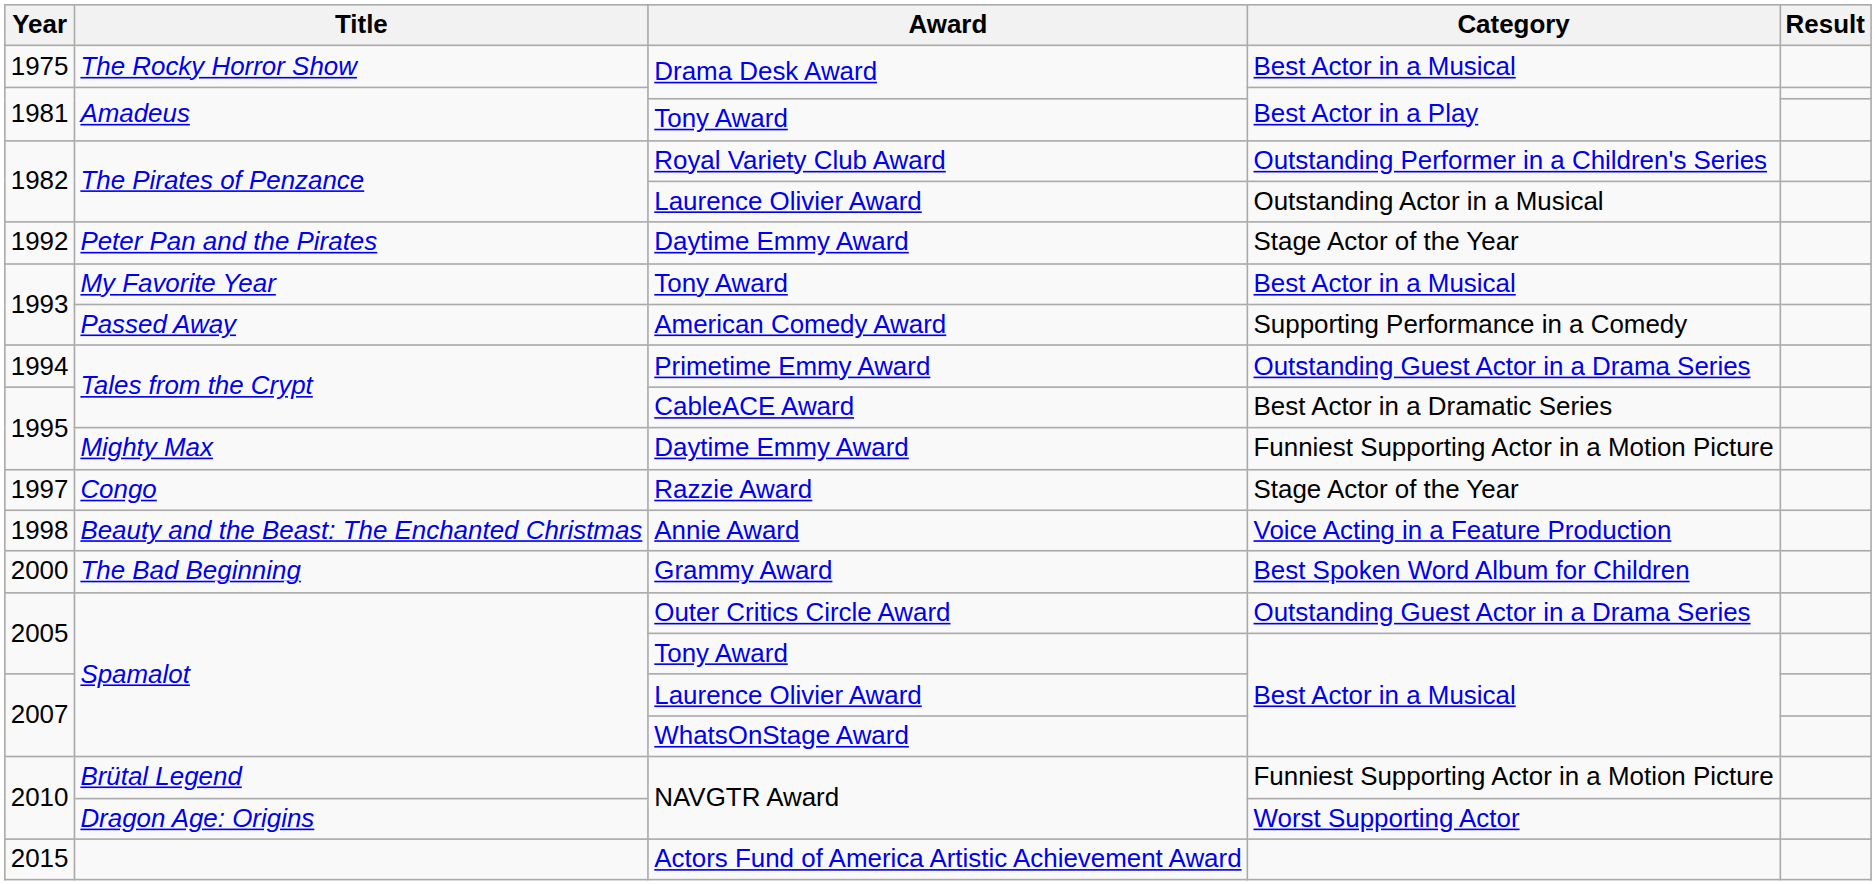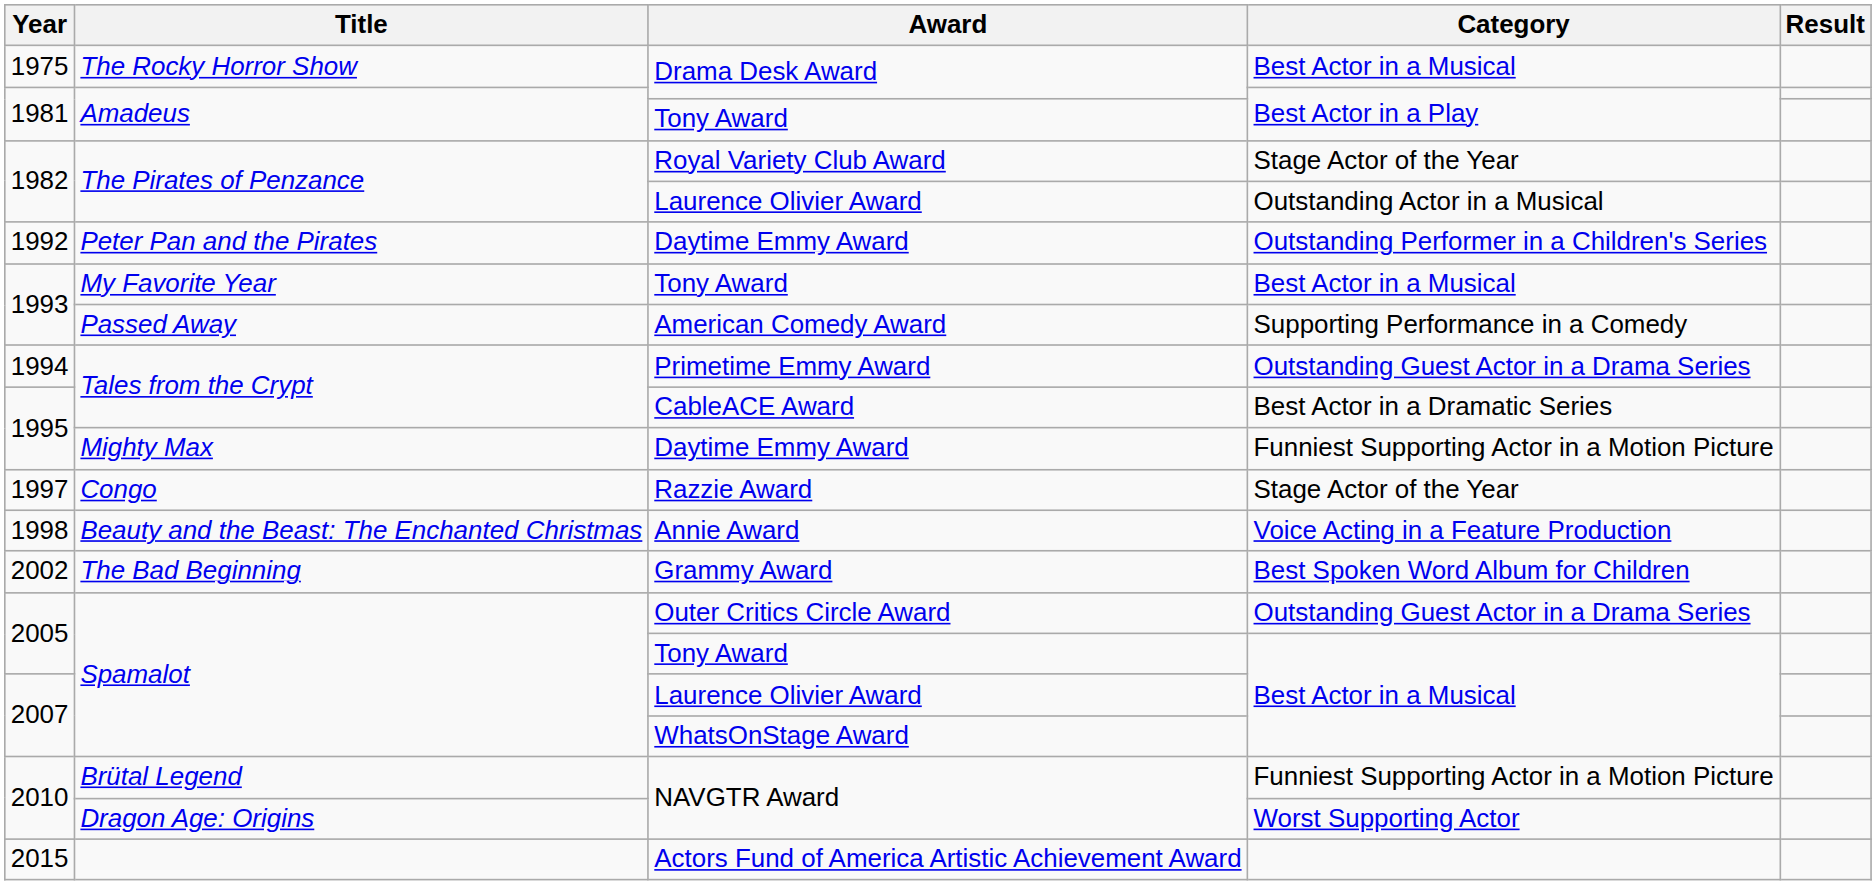The Pirates of Penzance / Royal Variety Club Award | Category: Outstanding Performer in a Children's Series -> Stage Actor of the Year
Peter Pan and the Pirates | Category: Stage Actor of the Year -> Outstanding Performer in a Children's Series
The Bad Beginning | Year: 2000 -> 2002
